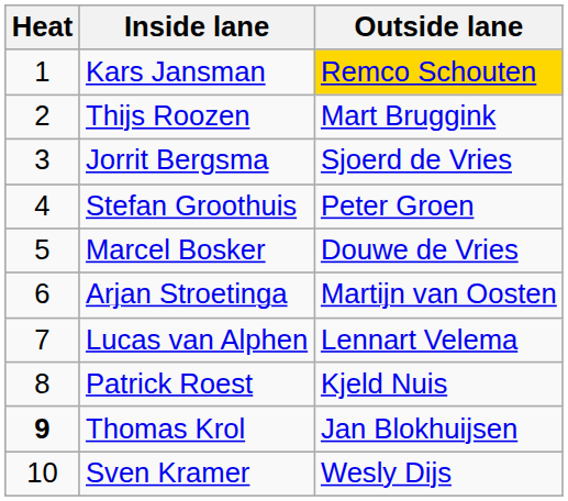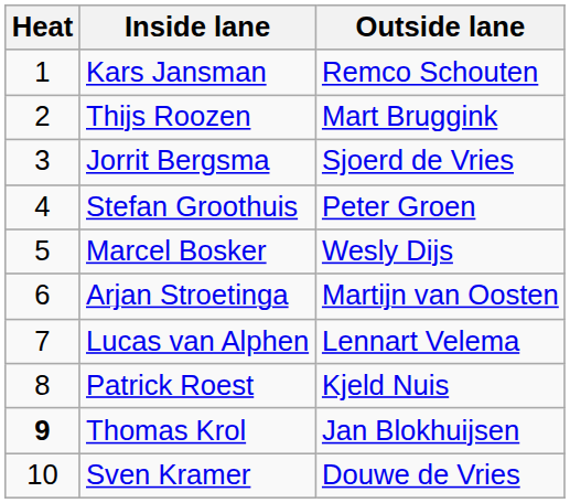Kars Jansman | Outside lane: gold background -> no background
Marcel Bosker | Outside lane: Douwe de Vries -> Wesly Dijs
Sven Kramer | Outside lane: Wesly Dijs -> Douwe de Vries
